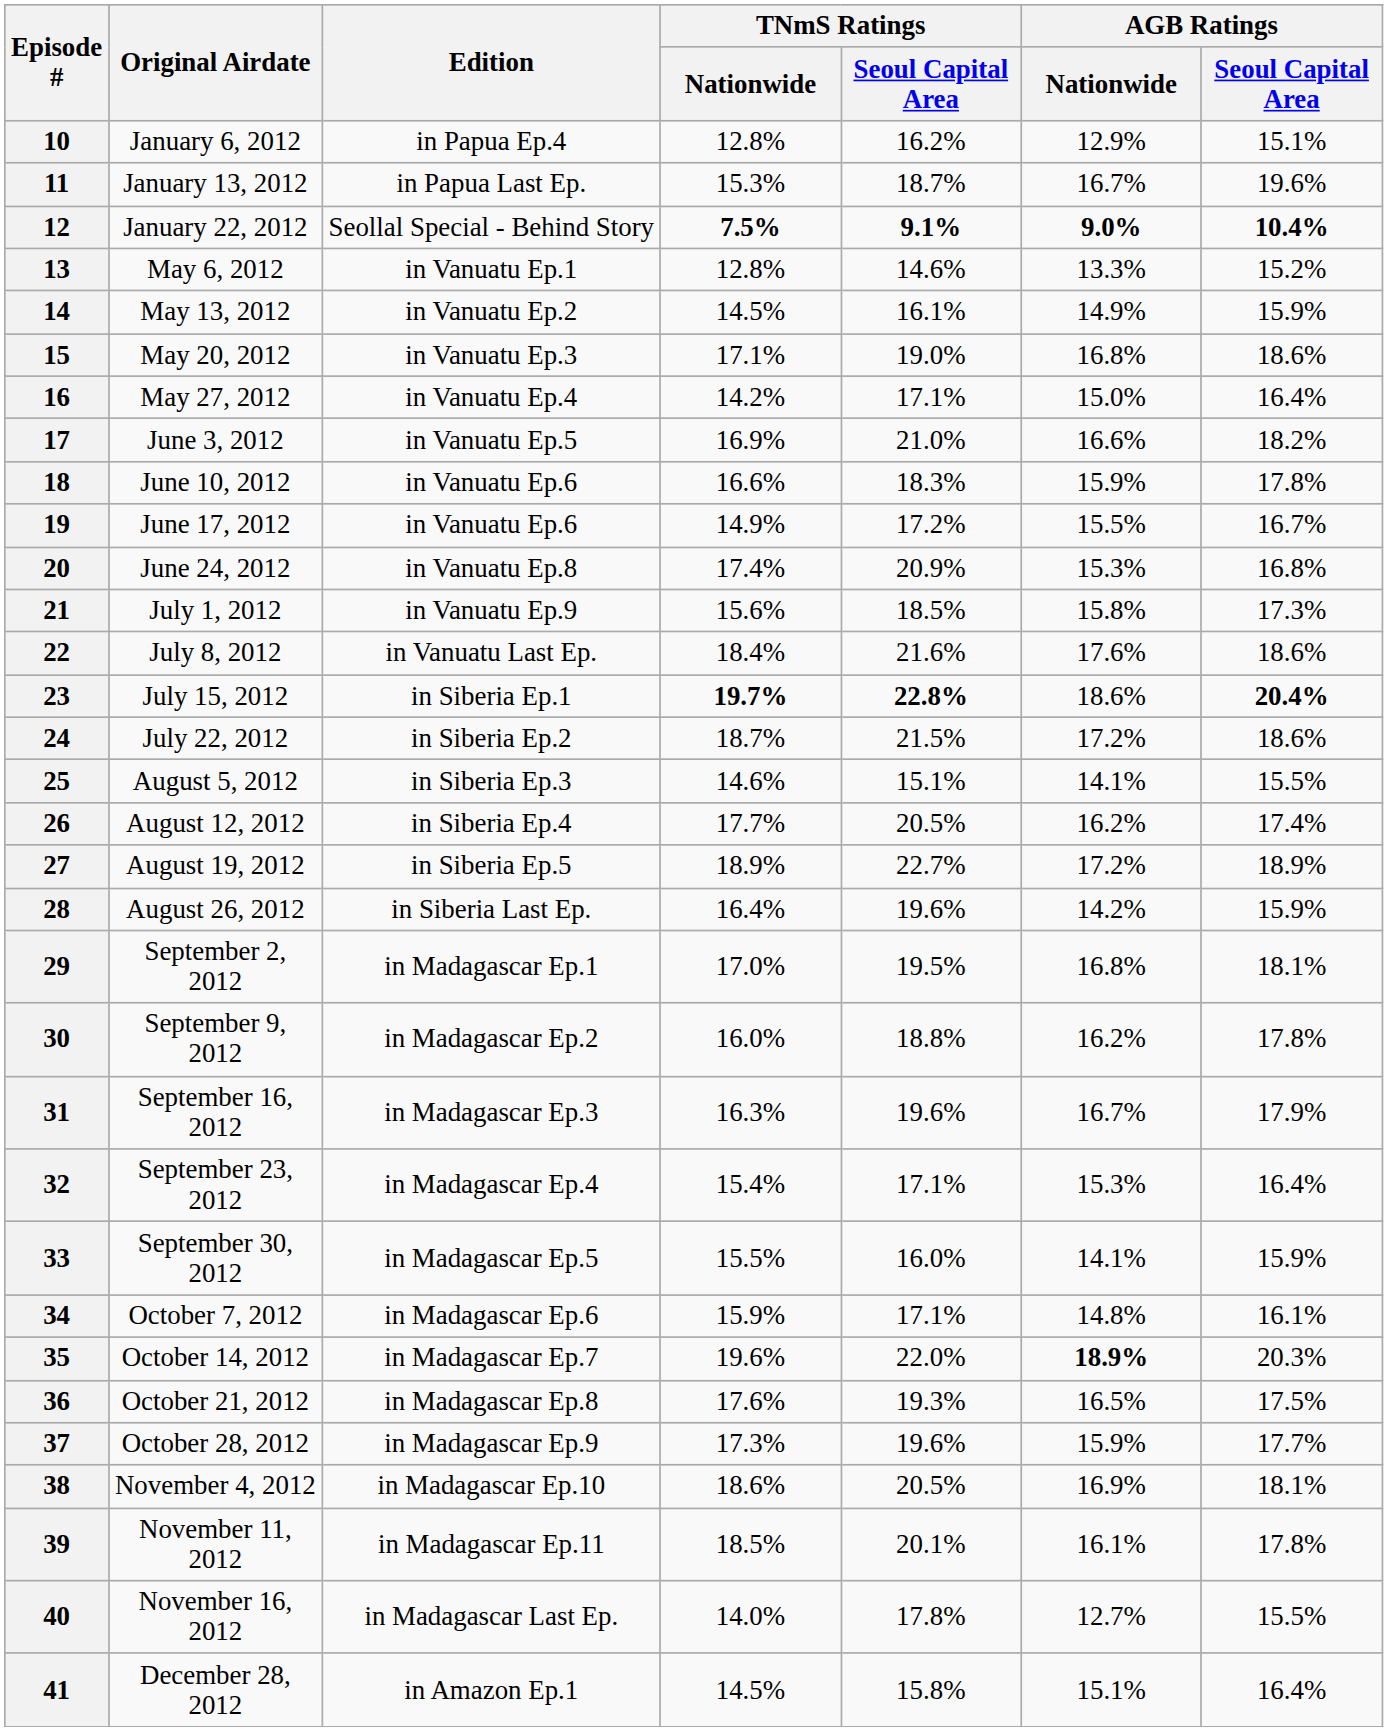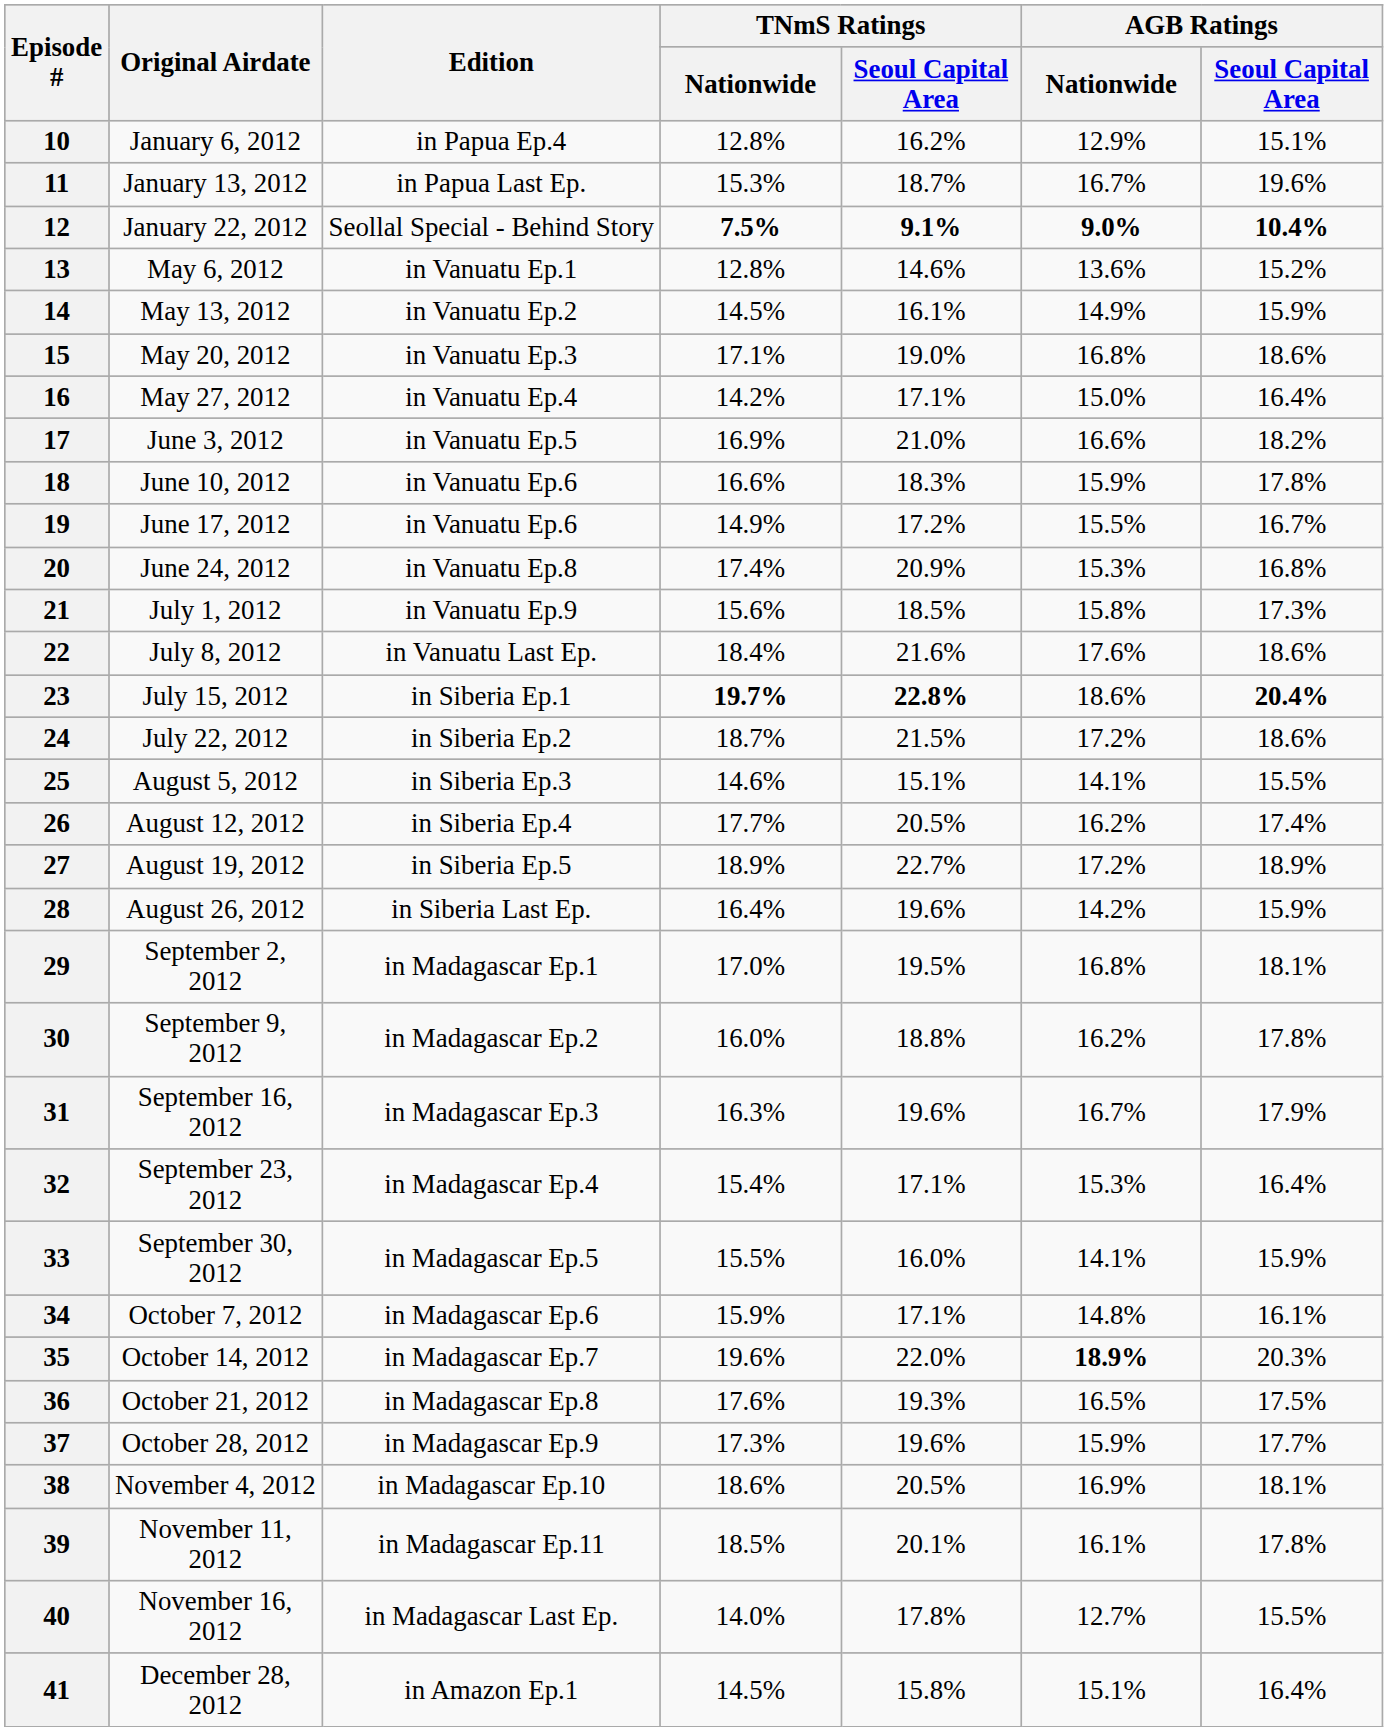13 | AGB Ratings / Nationwide: 13.3% -> 13.6%
